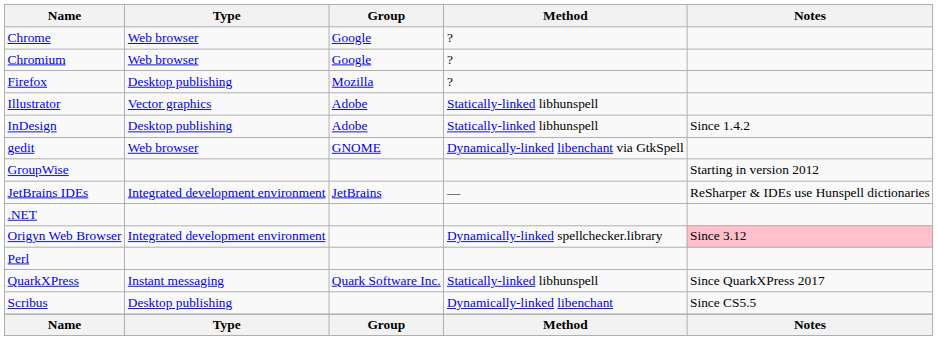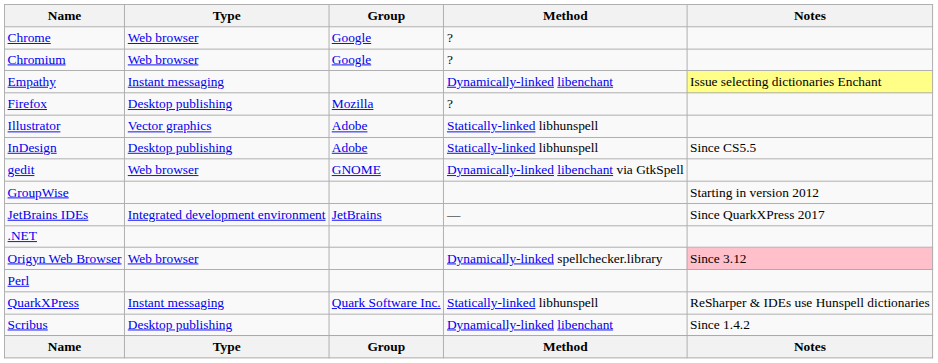+ row: Empathy | Instant messaging | Dynamically-linked libenchant | Issue selecting dictionaries Enchant
InDesign | Notes: Since 1.4.2 -> Since CS5.5
JetBrains IDEs | Notes: ReSharper & IDEs use Hunspell dictionaries -> Since QuarkXPress 2017
Origyn Web Browser | Type: Integrated development environment -> Web browser
QuarkXPress | Notes: Since QuarkXPress 2017 -> ReSharper & IDEs use Hunspell dictionaries
Scribus | Notes: Since CS5.5 -> Since 1.4.2
